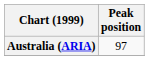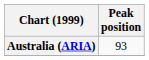Australia (ARIA) | Peak position: 97 -> 93
